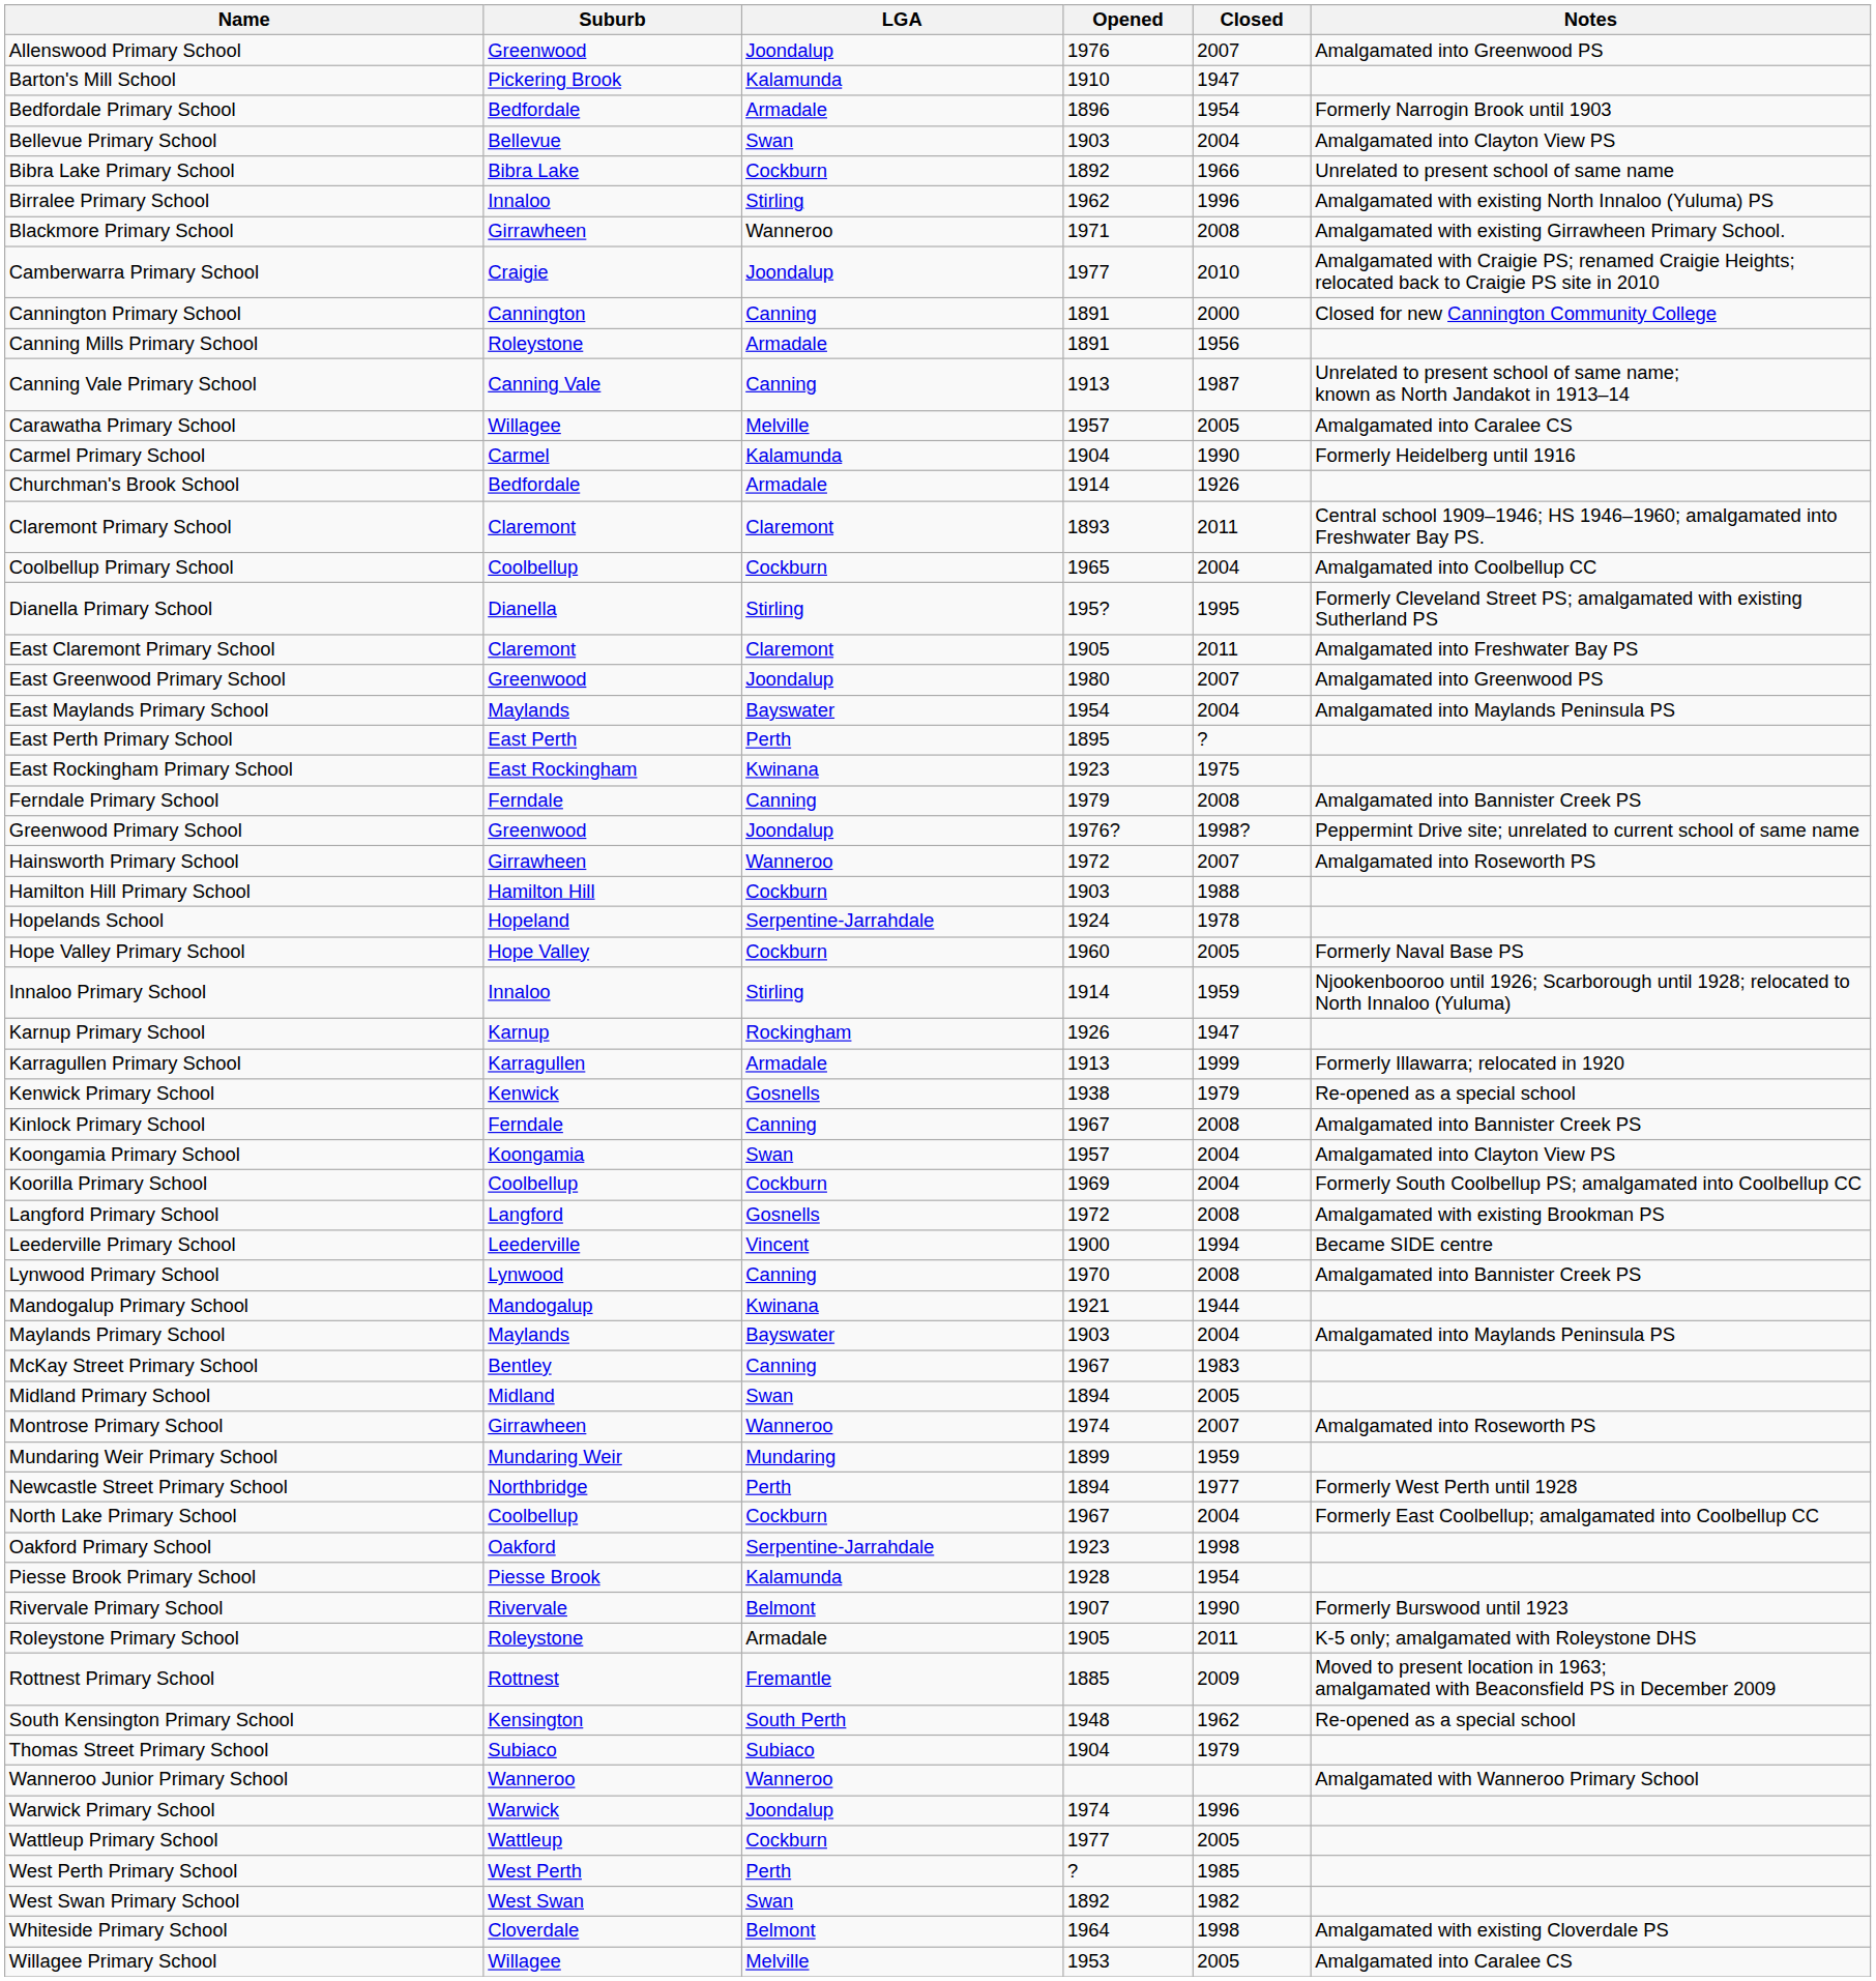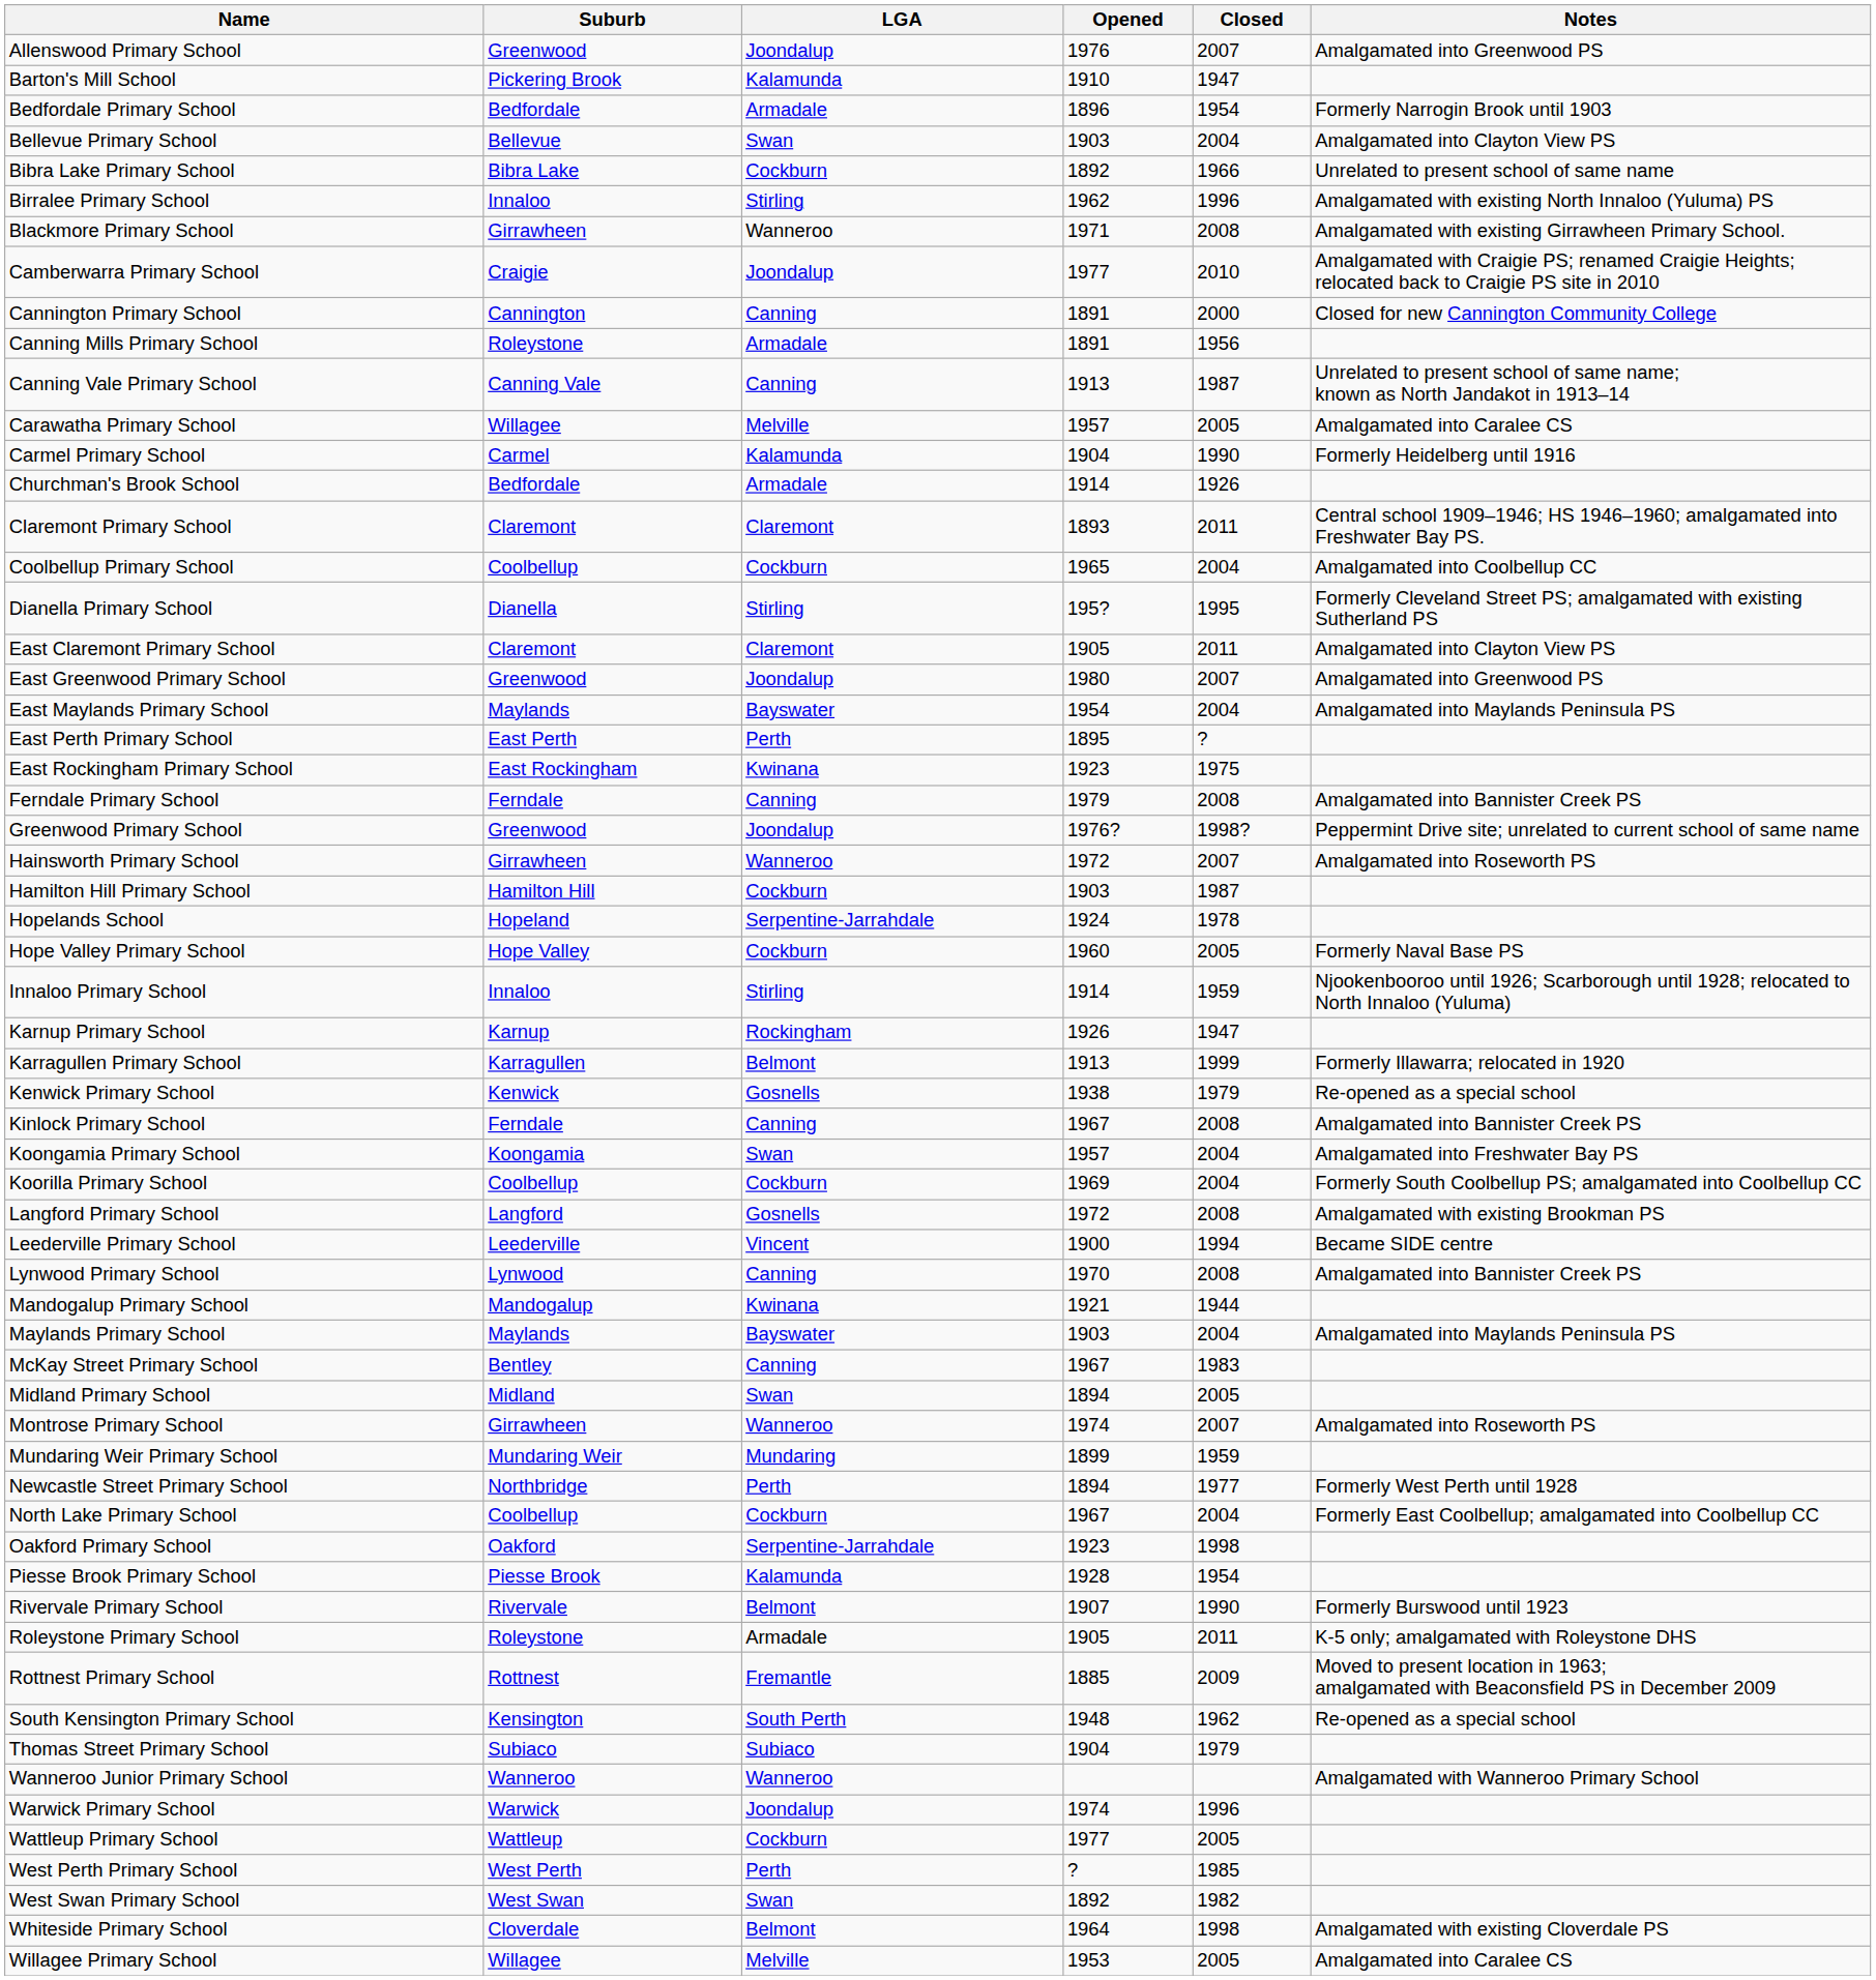East Claremont Primary School | Notes: Amalgamated into Freshwater Bay PS -> Amalgamated into Clayton View PS
Hamilton Hill Primary School | Closed: 1988 -> 1987
Karragullen Primary School | LGA: Armadale -> Belmont
Koongamia Primary School | Notes: Amalgamated into Clayton View PS -> Amalgamated into Freshwater Bay PS
